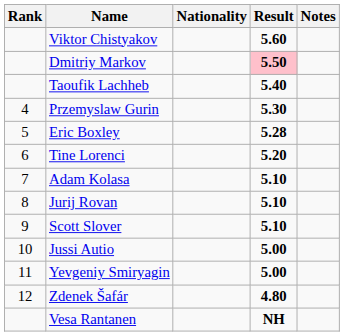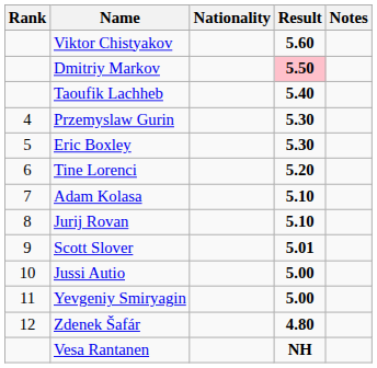Eric Boxley | Result: 5.28 -> 5.30
Scott Slover | Result: 5.10 -> 5.01
